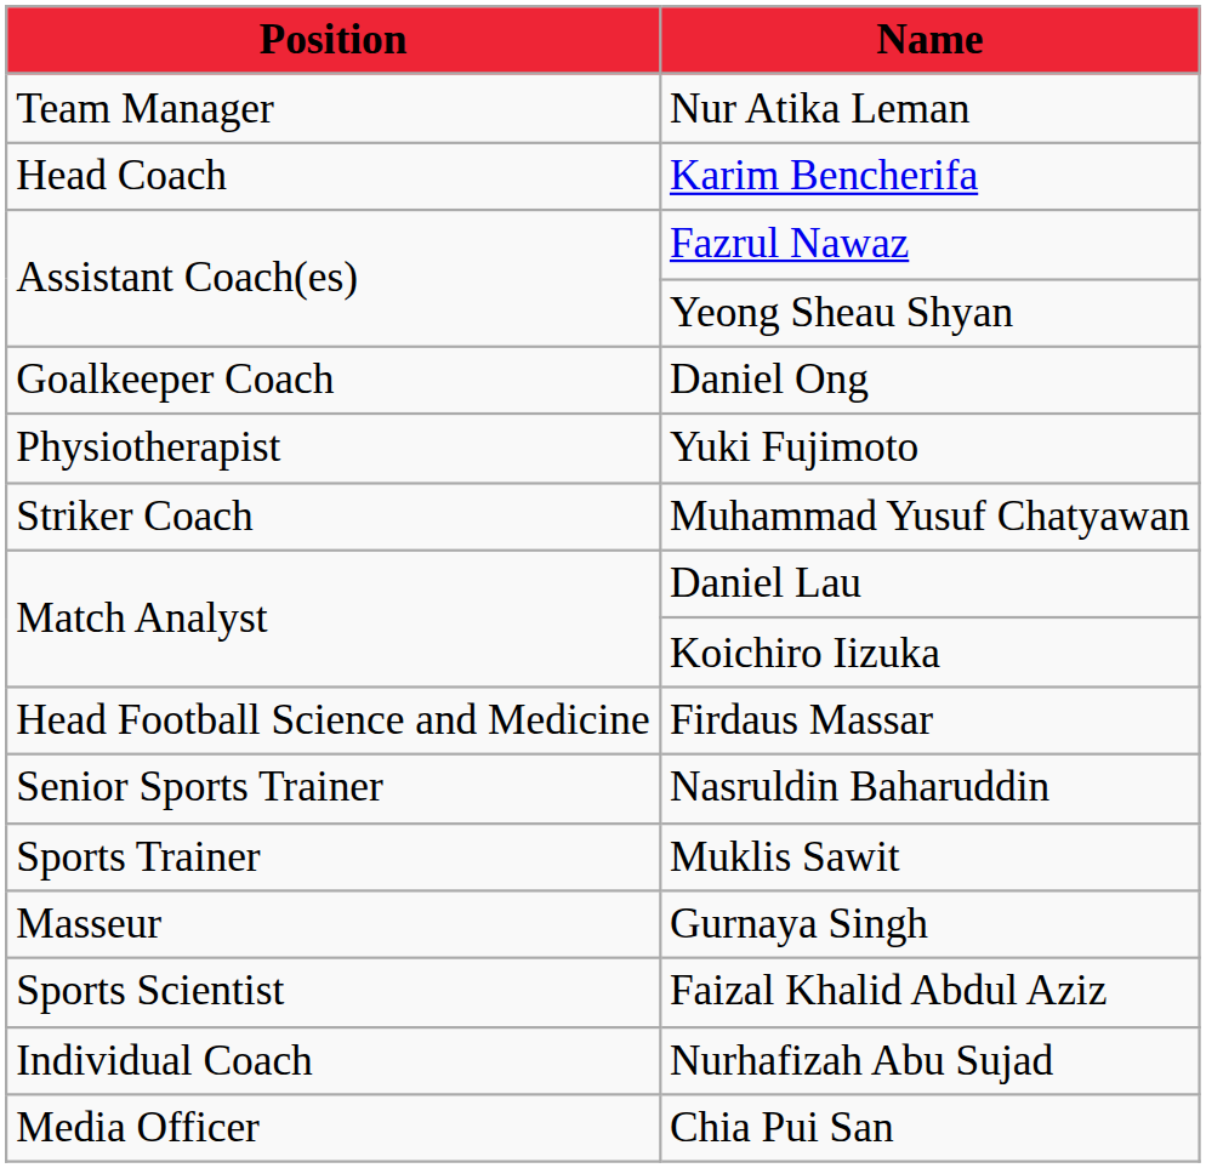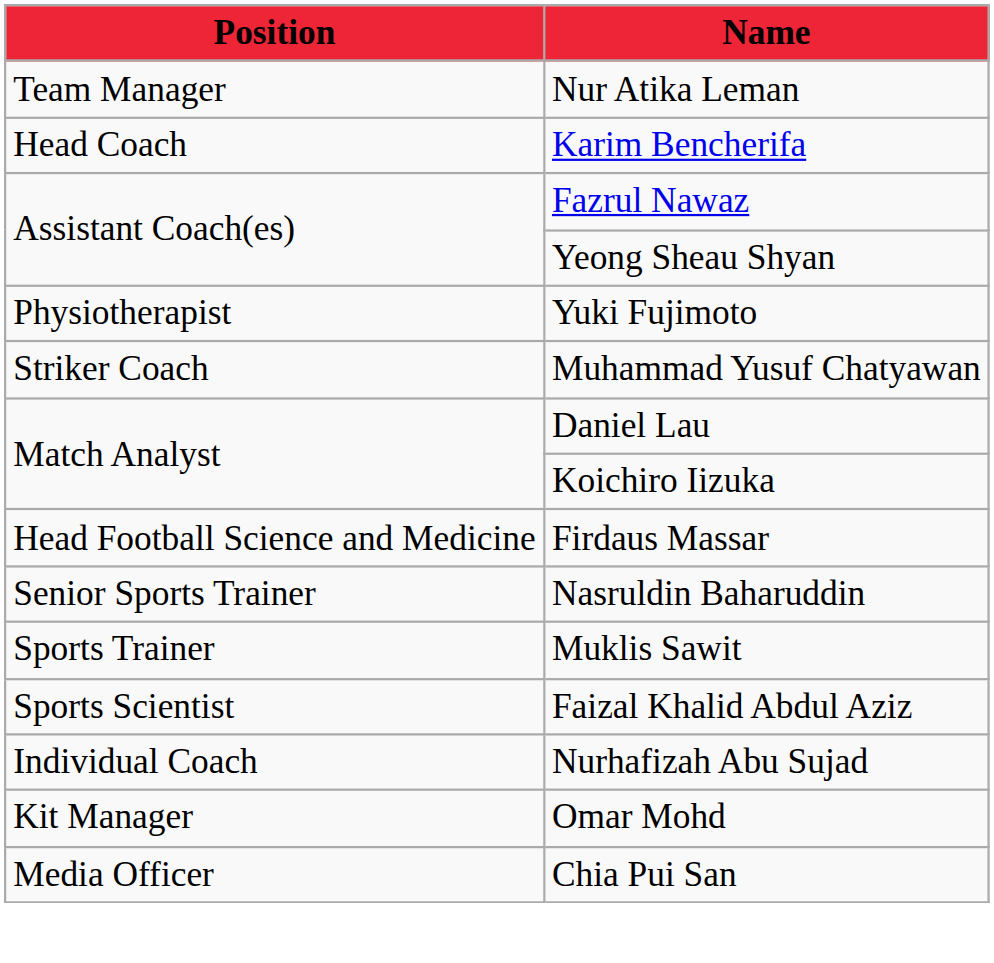- row: Goalkeeper Coach | Daniel Ong
- row: Masseur | Gurnaya Singh
+ row: Kit Manager | Omar Mohd
